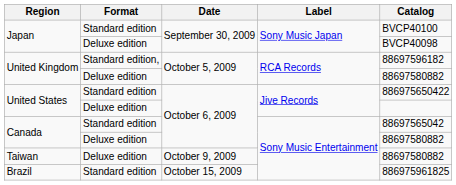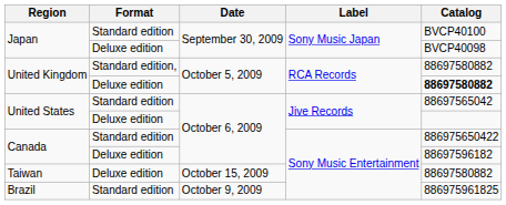United Kingdom / Standard edition, | Catalog: 88697596182 -> 88697580882
United Kingdom / Deluxe edition | Catalog: normal -> bold
United States / Standard edition | Catalog: 886975650422 -> 88697565042
Canada / Standard edition | Catalog: 88697565042 -> 886975650422
Canada / Deluxe edition | Catalog: 88697580882 -> 88697596182
Taiwan | Date: October 9, 2009 -> October 15, 2009
Brazil | Date: October 15, 2009 -> October 9, 2009
